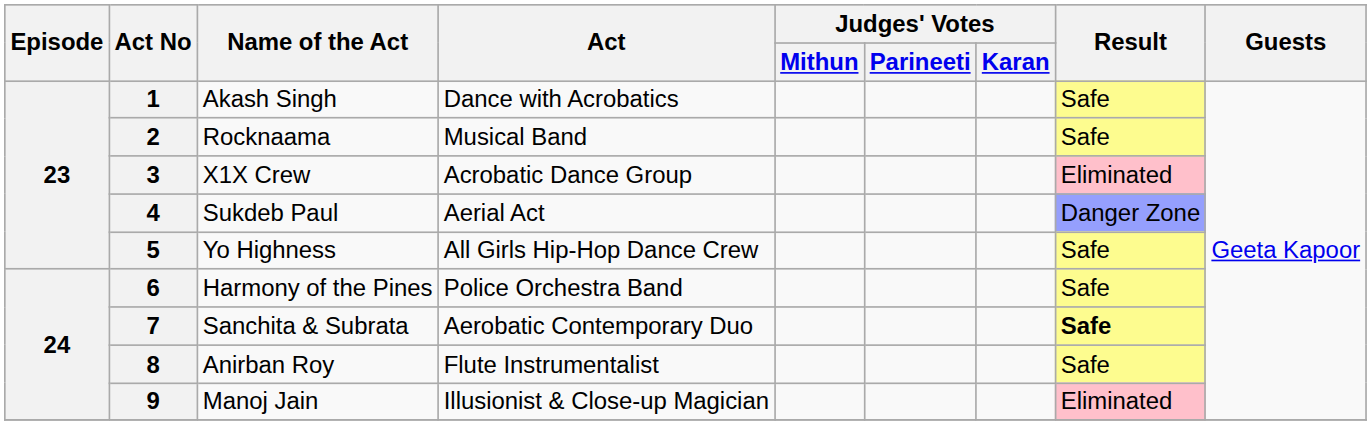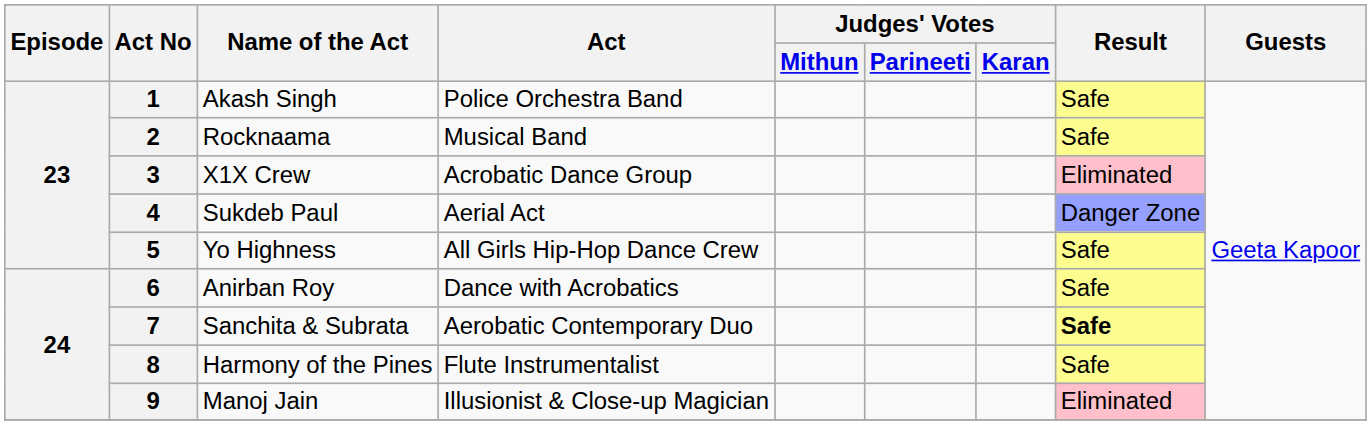1 | Act: Dance with Acrobatics -> Police Orchestra Band
6 | Name of the Act: Harmony of the Pines -> Anirban Roy
6 | Act: Police Orchestra Band -> Dance with Acrobatics
8 | Name of the Act: Anirban Roy -> Harmony of the Pines
